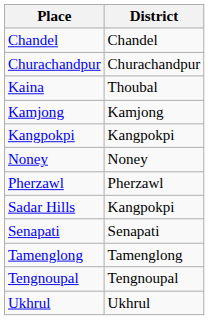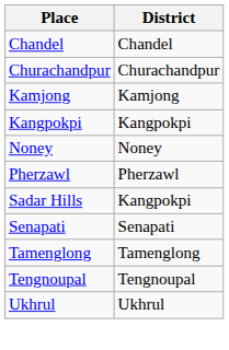- row: Kaina | Thoubal
